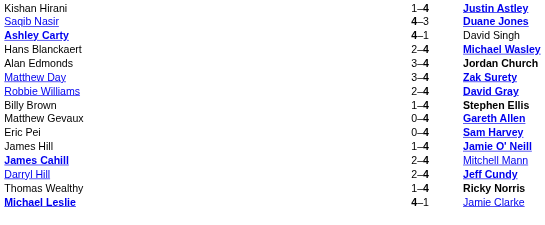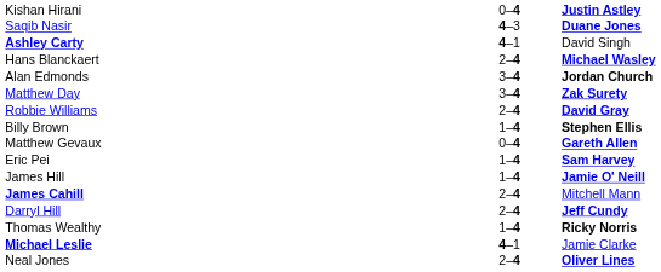Kishan Hirani | column 2: 1–4 -> 0–4
Eric Pei | column 2: 0–4 -> 1–4
+ row: Neal Jones | 2–4 | Oliver Lines
